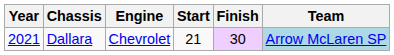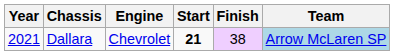Dallara | Start: normal -> bold
Dallara | Finish: 30 -> 38
